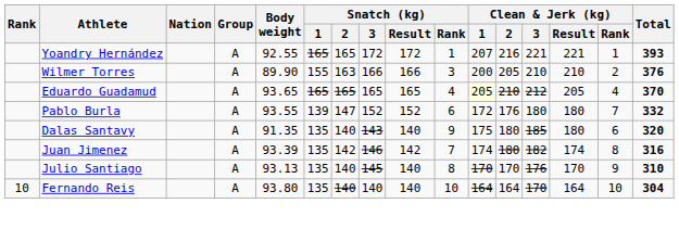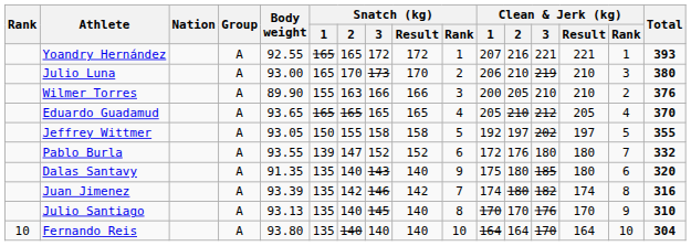+ row: Julio Luna | A | 93.00 | 165 | 170 | 173 | 170 | 2 | 206 | 210 | 219 | 210 | 3 | 380
Eduardo Guadamud | Clean & Jerk (kg) / 1: lightyellow background -> no background
+ row: Jeffrey Wittmer | A | 93.05 | 150 | 155 | 158 | 158 | 5 | 192 | 197 | 202 | 197 | 5 | 355
